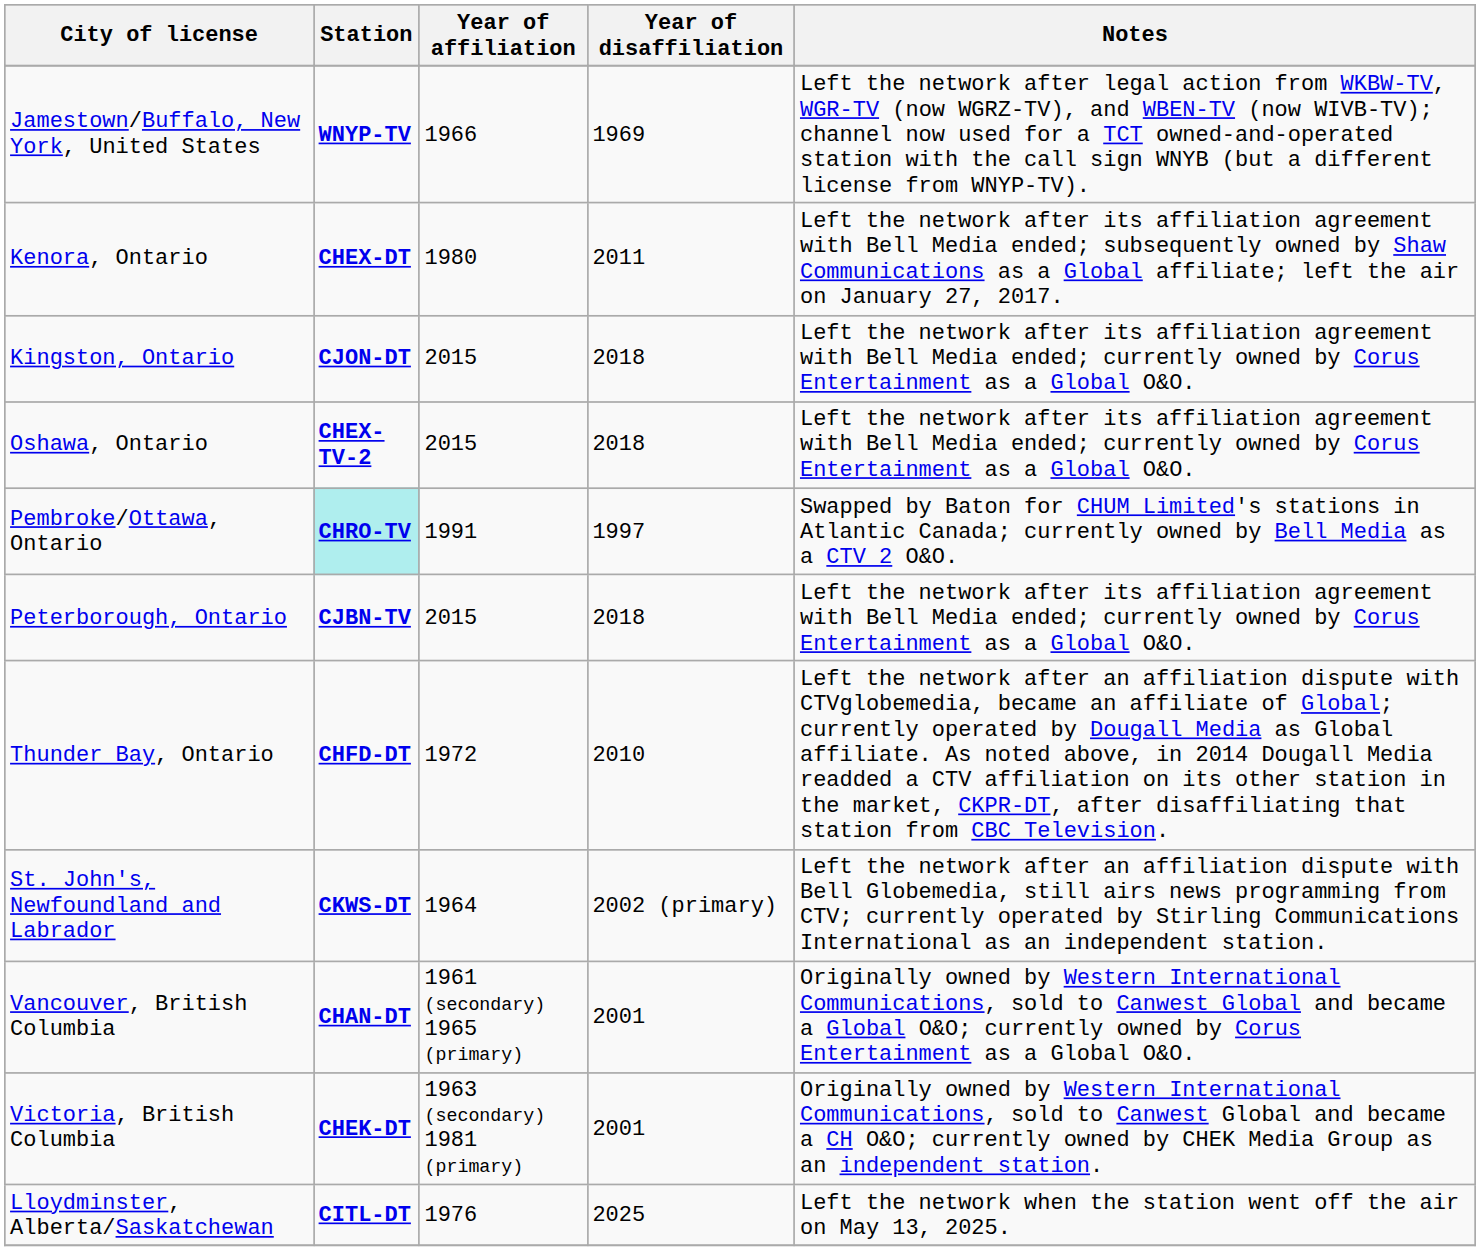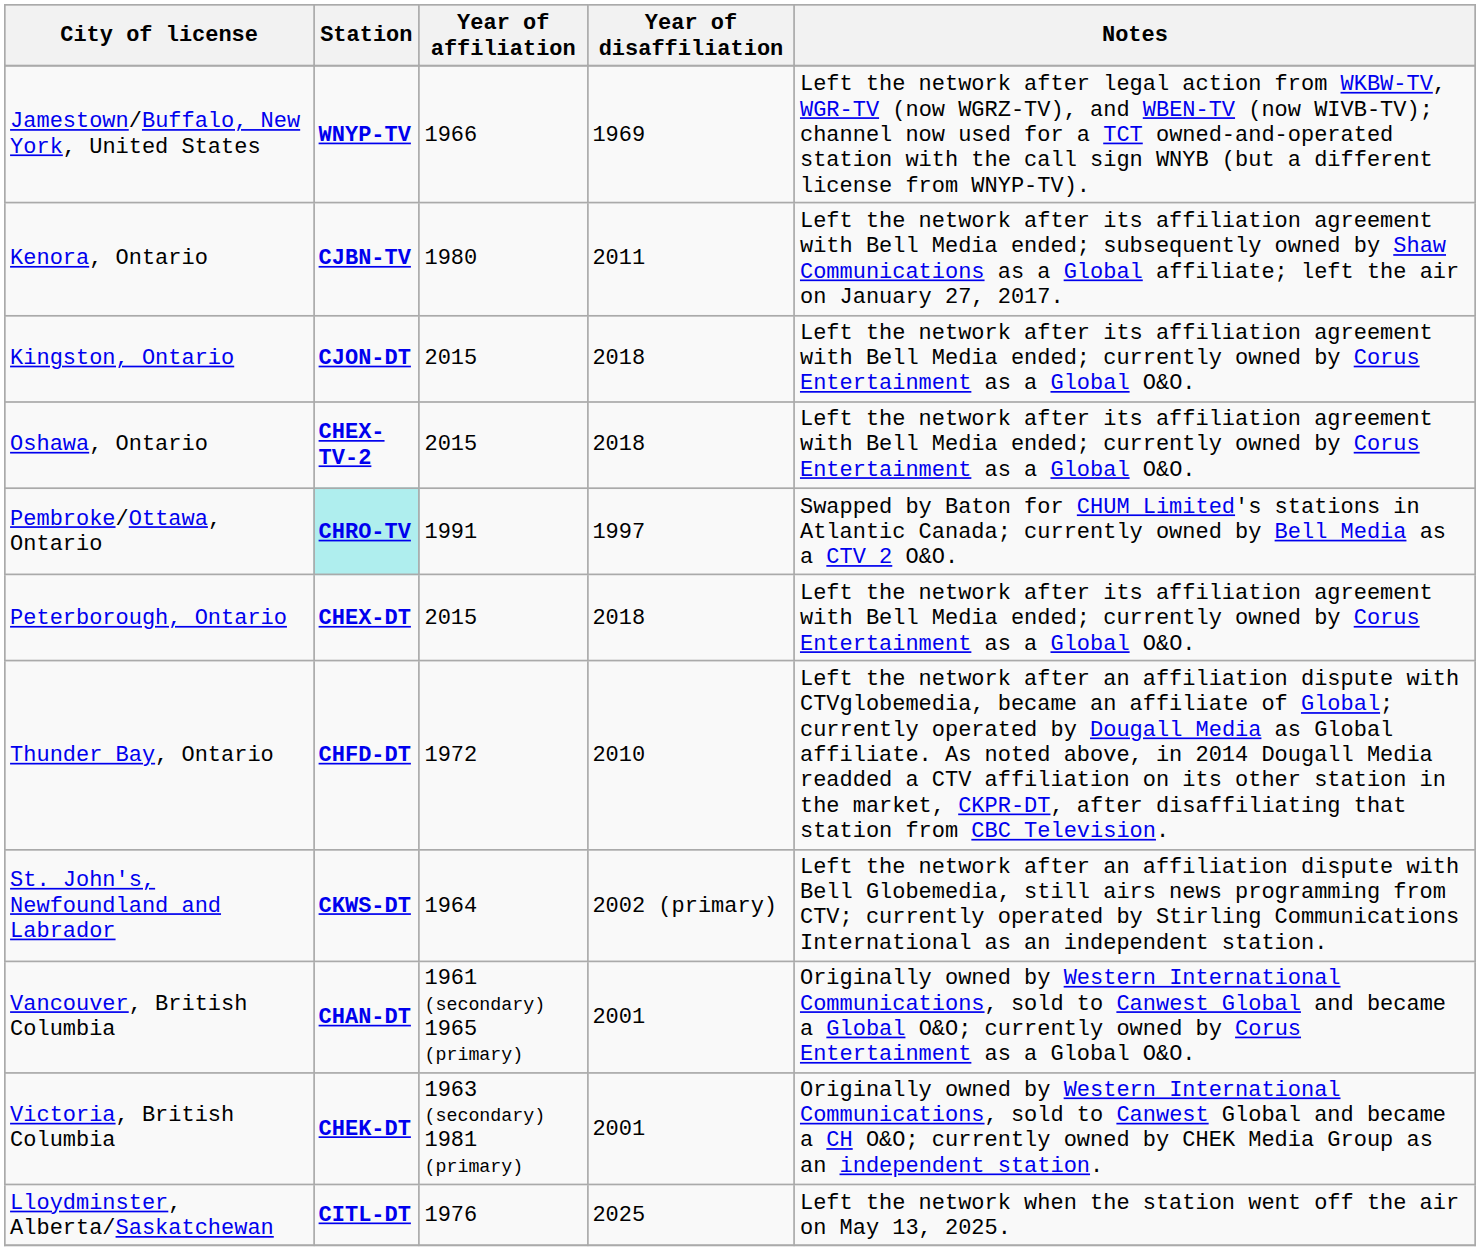Kenora, Ontario | Station: CHEX-DT -> CJBN-TV
Peterborough, Ontario | Station: CJBN-TV -> CHEX-DT
